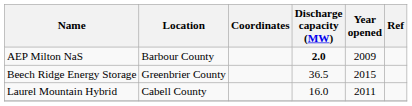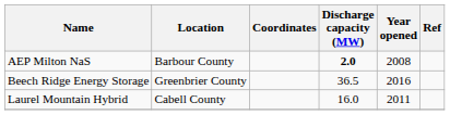AEP Milton NaS | Year opened: 2009 -> 2008
Beech Ridge Energy Storage | Year opened: 2015 -> 2016
